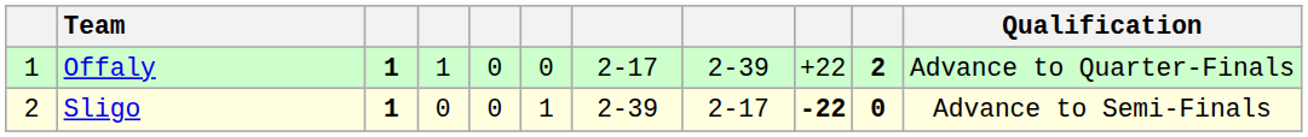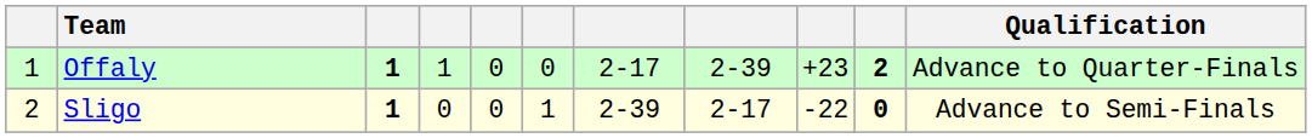Offaly | column 9: +22 -> +23
Sligo | column 9: bold -> normal
